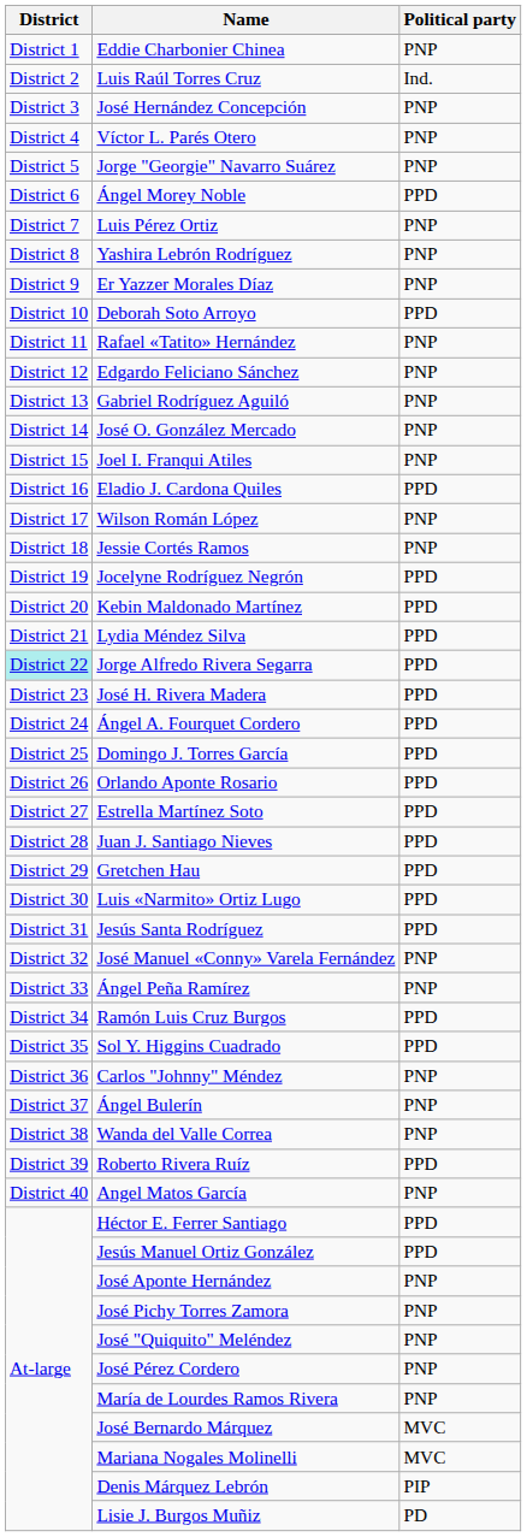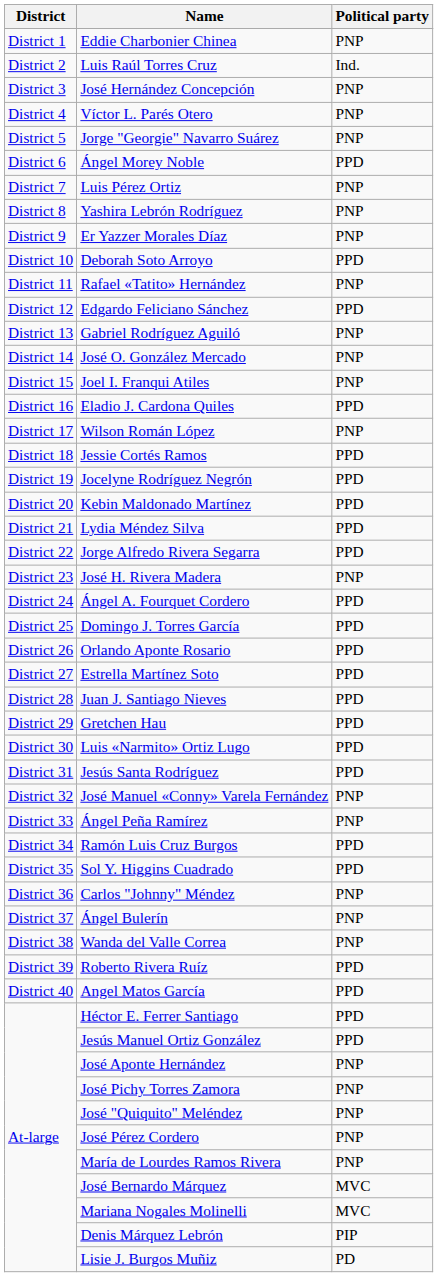Edgardo Feliciano Sánchez | Political party: PNP -> PPD
Jessie Cortés Ramos | Political party: PNP -> PPD
Jorge Alfredo Rivera Segarra | District: paleturquoise background -> no background
José H. Rivera Madera | Political party: PPD -> PNP
Angel Matos García | Political party: PNP -> PPD
